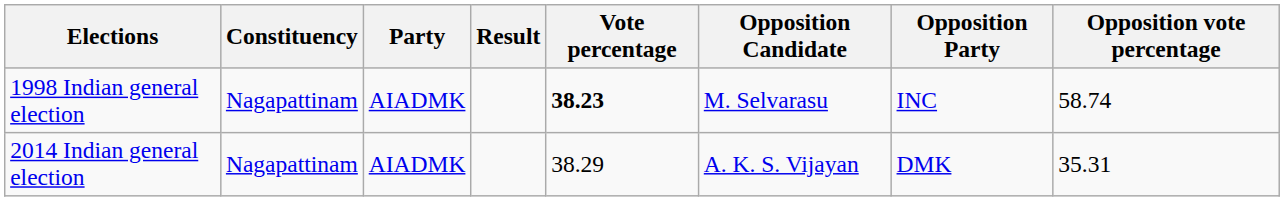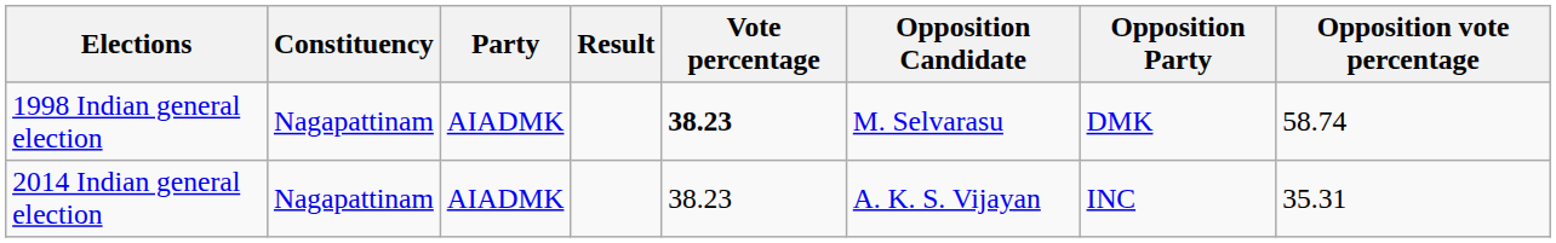1998 Indian general election | Opposition Party: INC -> DMK
2014 Indian general election | Vote percentage: 38.29 -> 38.23
2014 Indian general election | Opposition Party: DMK -> INC
